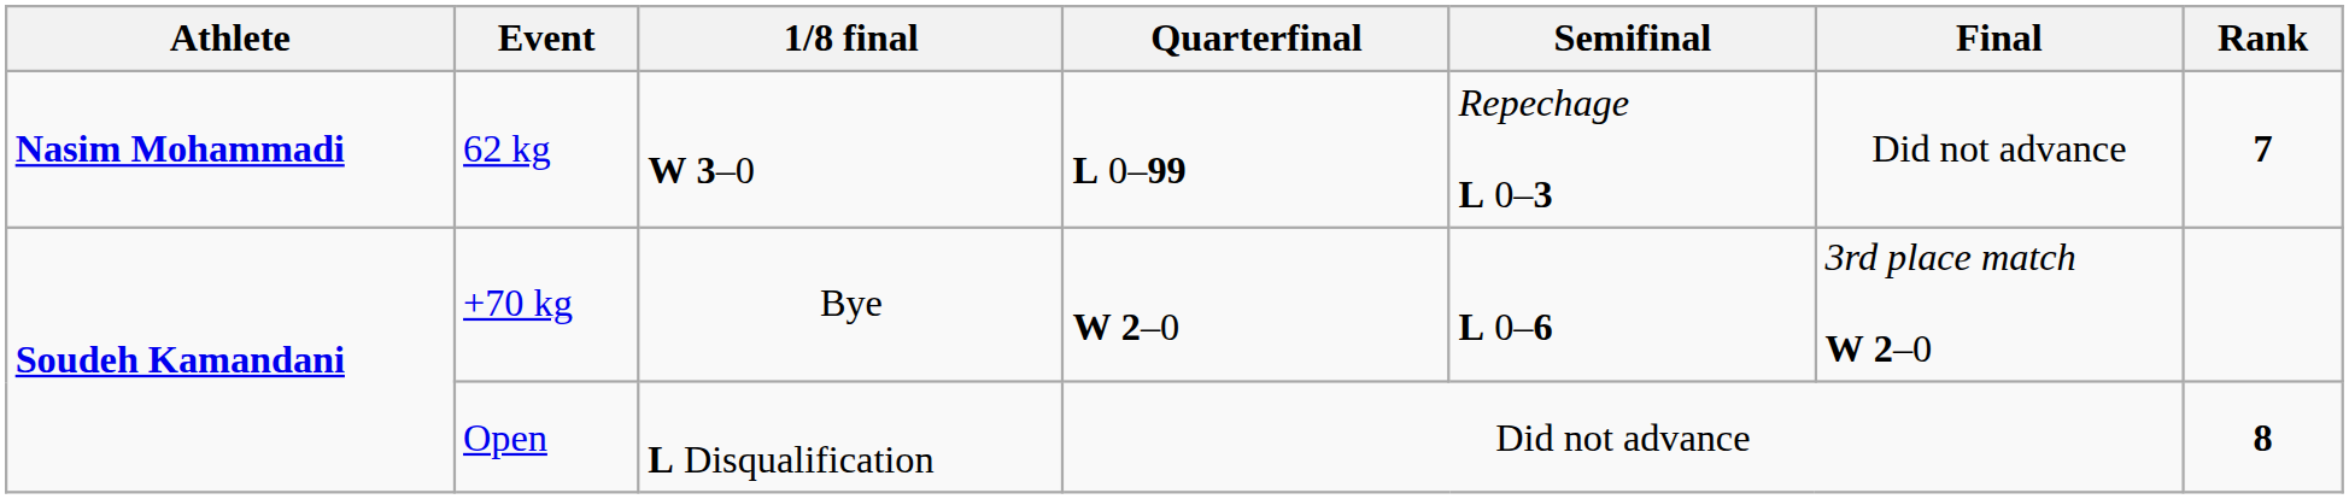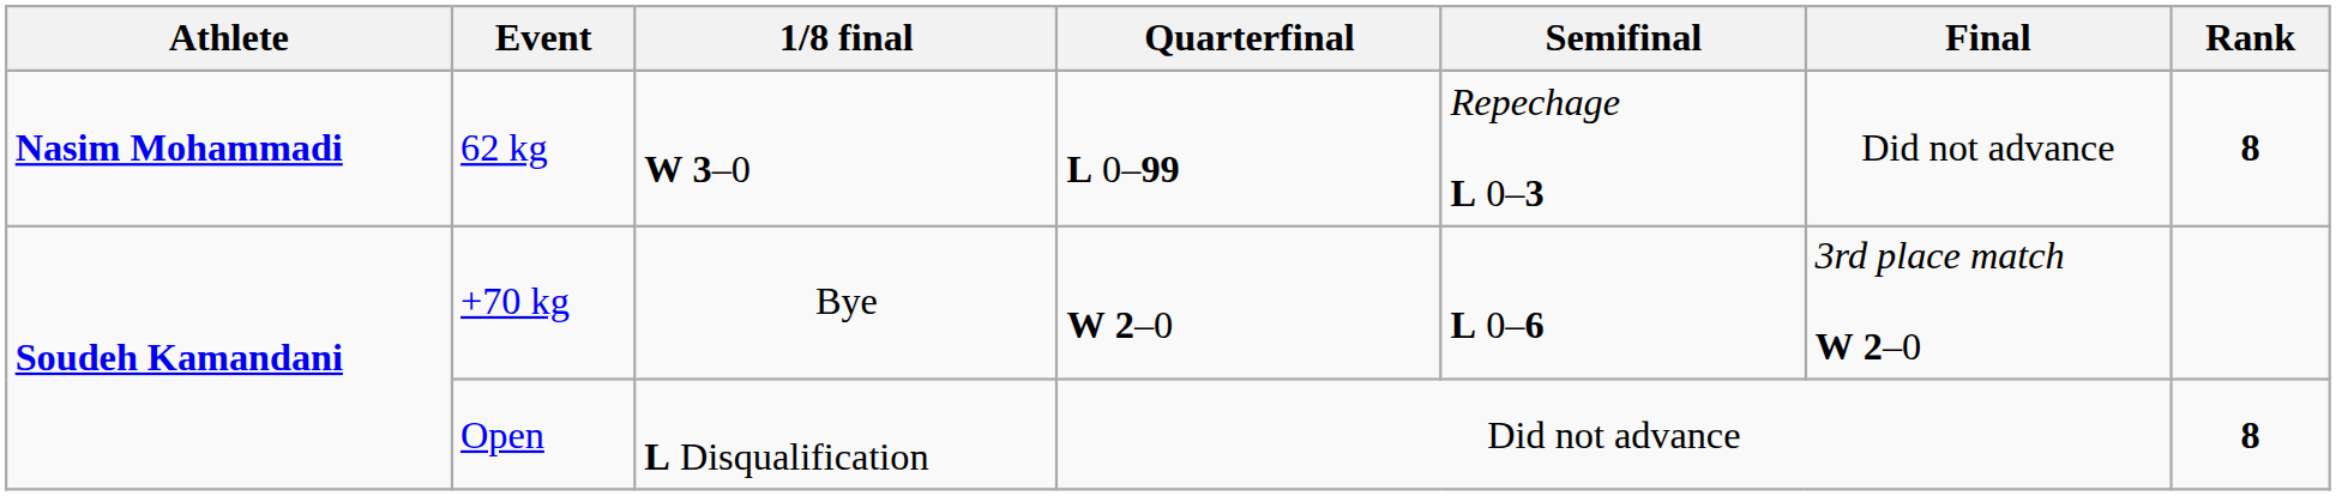62 kg | Rank: 7 -> 8
